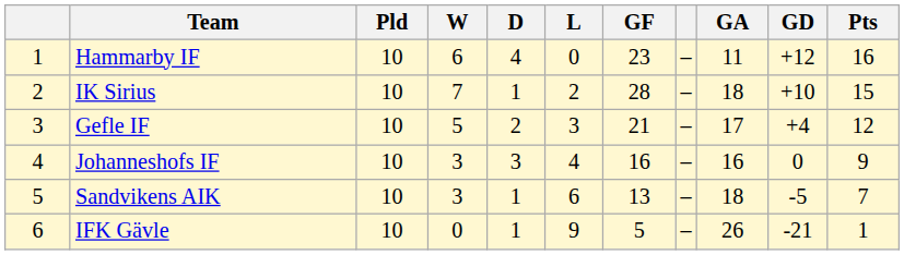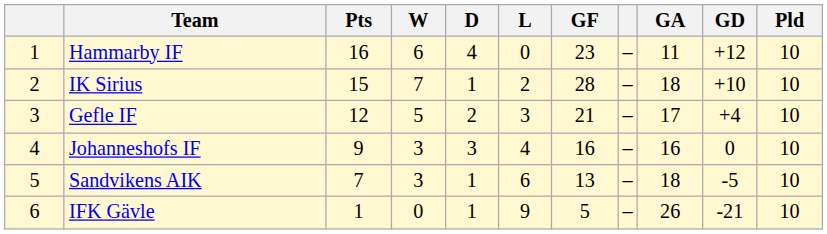columns swapped: Pld <-> Pts
